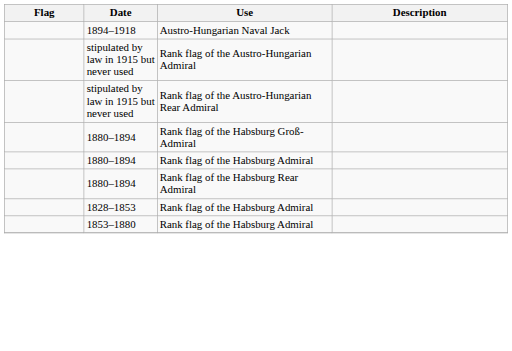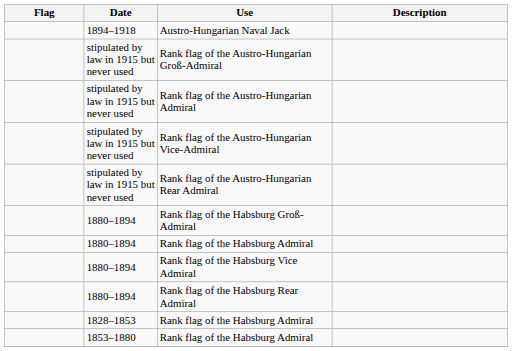+ row: stipulated by law in 1915 but never used | Rank flag of the Austro-Hungarian Groß-Admiral
+ row: stipulated by law in 1915 but never used | Rank flag of the Austro-Hungarian Vice-Admiral
+ row: 1880–1894 | Rank flag of the Habsburg Vice Admiral
